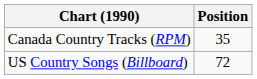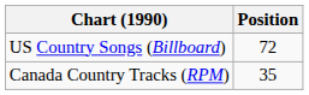rows swapped: Canada Country Tracks (RPM) <-> US Country Songs (Billboard)
